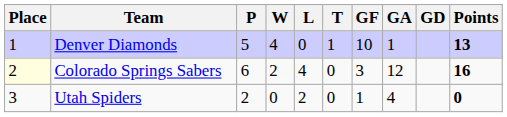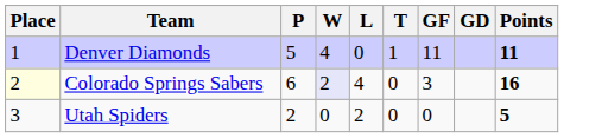- column: GA | 1 | 12 | 4
Denver Diamonds | GF: 10 -> 11
Denver Diamonds | Points: 13 -> 11
Colorado Springs Sabers | W: no background -> lavender background
Utah Spiders | GF: 1 -> 0
Utah Spiders | Points: 0 -> 5
